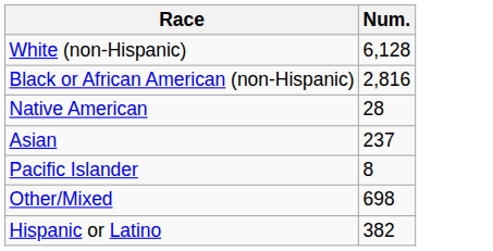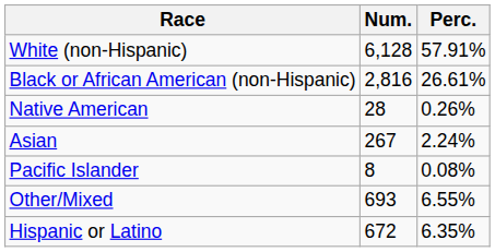+ column: Perc. | 57.91% | 26.61% | 0.26% | 2.24% | 0.08% | 6.55% | 6.35%
Asian | Num.: 237 -> 267
Other/Mixed | Num.: 698 -> 693
Hispanic or Latino | Num.: 382 -> 672
